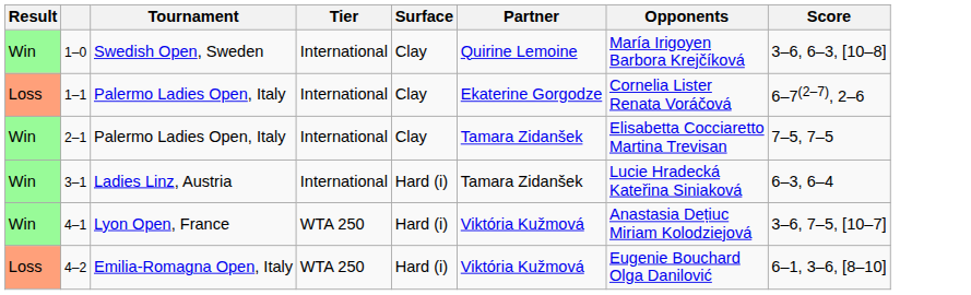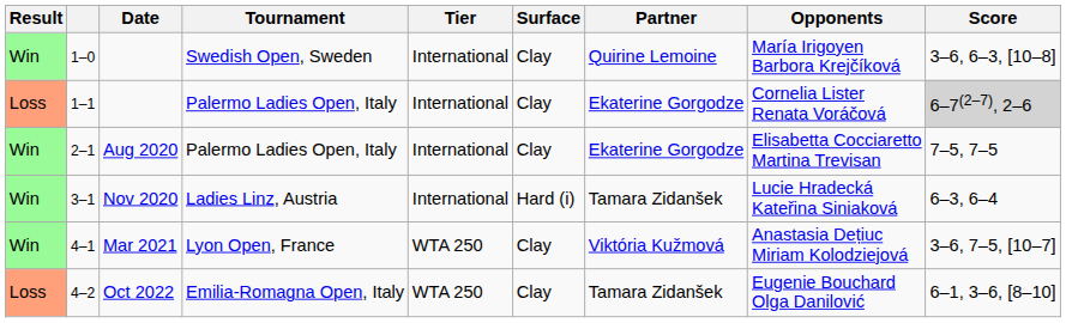+ column: Date | Aug 2020 | Nov 2020 | Mar 2021 | Oct 2022
1–1 | Score: no background -> lightgrey background
2–1 | Partner: Tamara Zidanšek -> Ekaterine Gorgodze
4–1 | Surface: Hard (i) -> Clay
4–2 | Surface: Hard (i) -> Clay
4–2 | Partner: Viktória Kužmová -> Tamara Zidanšek
